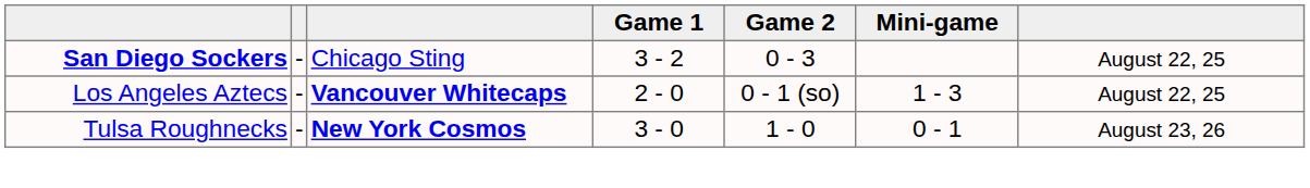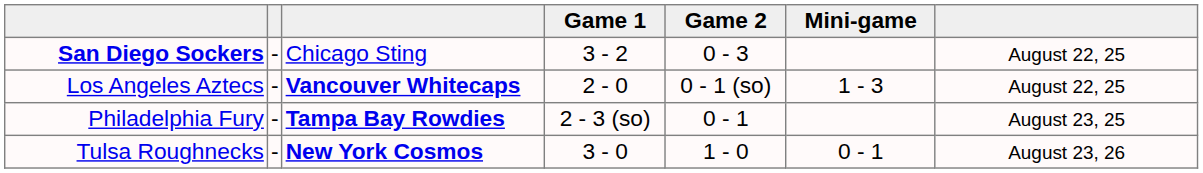+ row: Philadelphia Fury | - | Tampa Bay Rowdies | 2 - 3 (so) | 0 - 1 | August 23, 25
